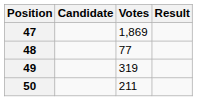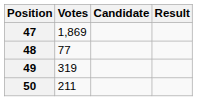columns swapped: Candidate <-> Votes
